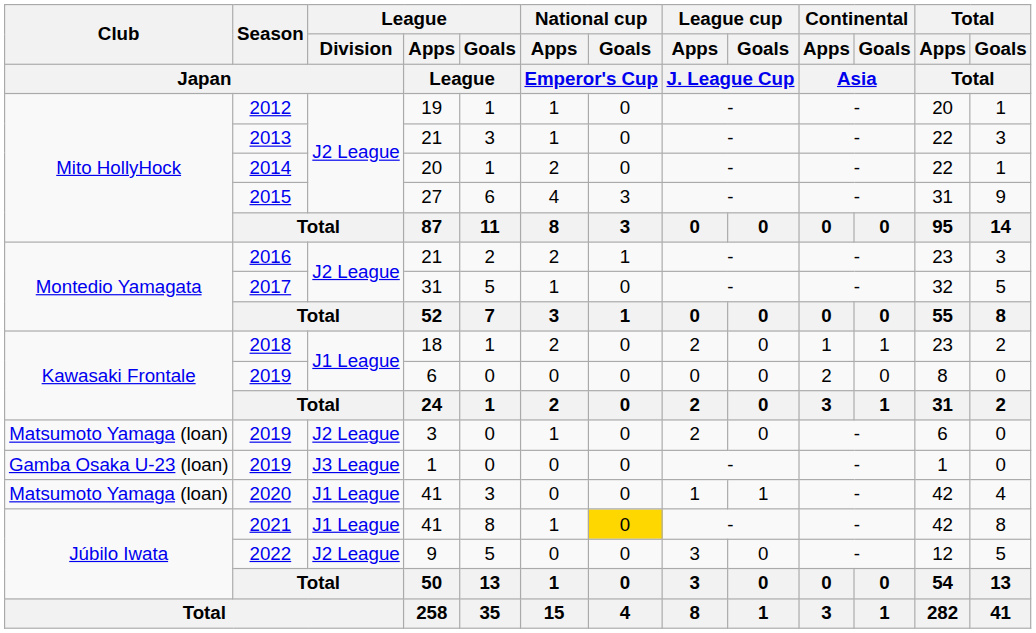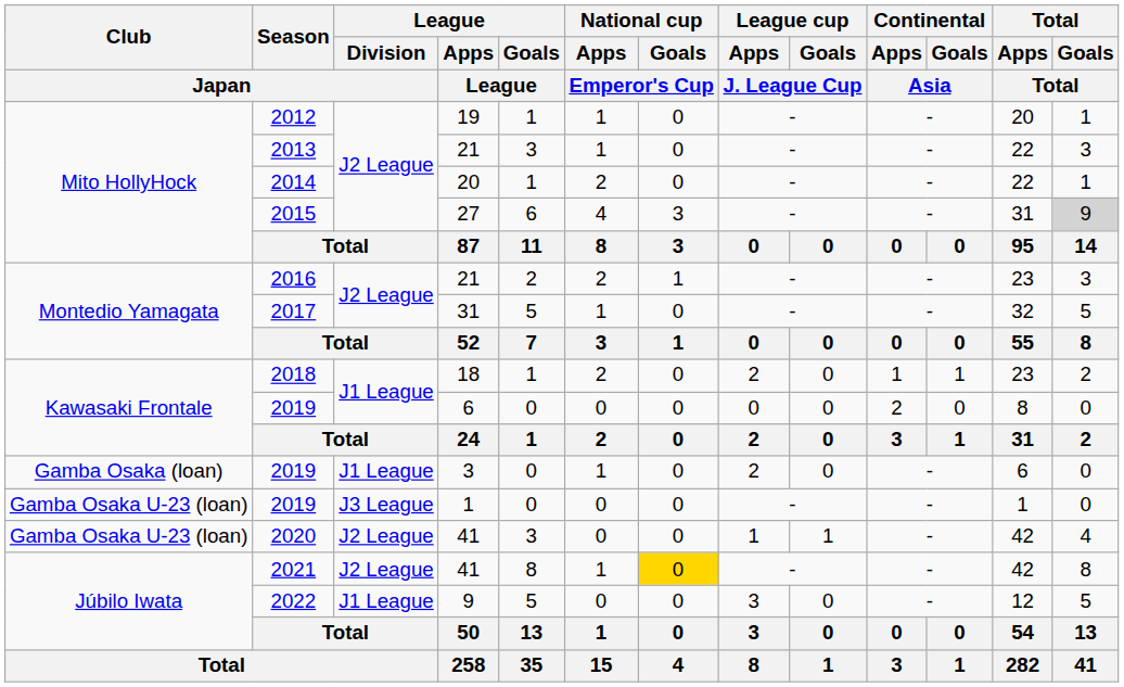2015 | Total / Goals / Total: no background -> lightgrey background
2019 / 3 | Club / Japan: Matsumoto Yamaga (loan) -> Gamba Osaka (loan)
2019 / 3 | League / Division / Japan: J2 League -> J1 League
2020 | Club / Japan: Matsumoto Yamaga (loan) -> Gamba Osaka U-23 (loan)
2020 | League / Division / Japan: J1 League -> J2 League
2021 | League / Division / Japan: J1 League -> J2 League
2022 | League / Division / Japan: J2 League -> J1 League
